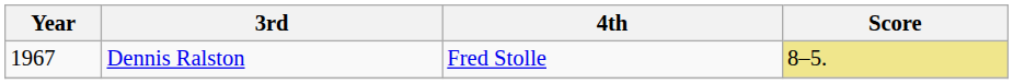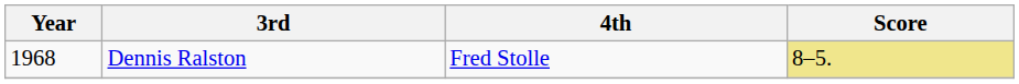Dennis Ralston | Year: 1967 -> 1968
